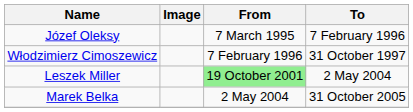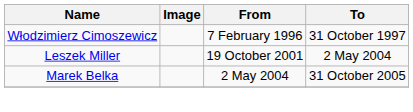- row: Józef Oleksy | 7 March 1995 | 7 February 1996
Leszek Miller | From: lightgreen background -> no background
